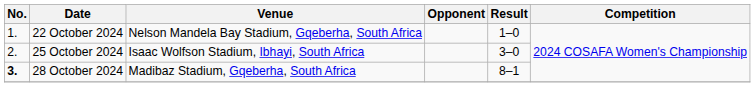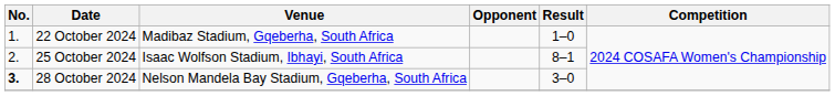22 October 2024 | Venue: Nelson Mandela Bay Stadium, Gqeberha, South Africa -> Madibaz Stadium, Gqeberha, South Africa
25 October 2024 | Result: 3–0 -> 8–1
28 October 2024 | Venue: Madibaz Stadium, Gqeberha, South Africa -> Nelson Mandela Bay Stadium, Gqeberha, South Africa
28 October 2024 | Result: 8–1 -> 3–0
